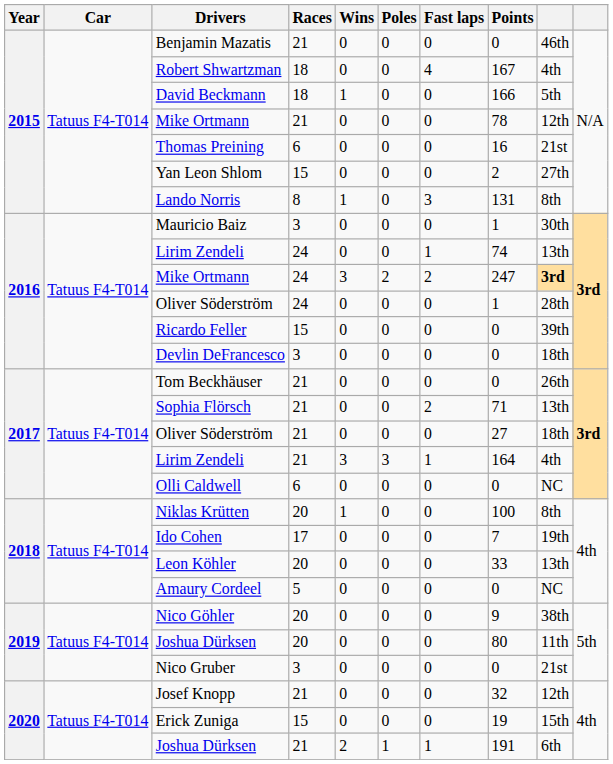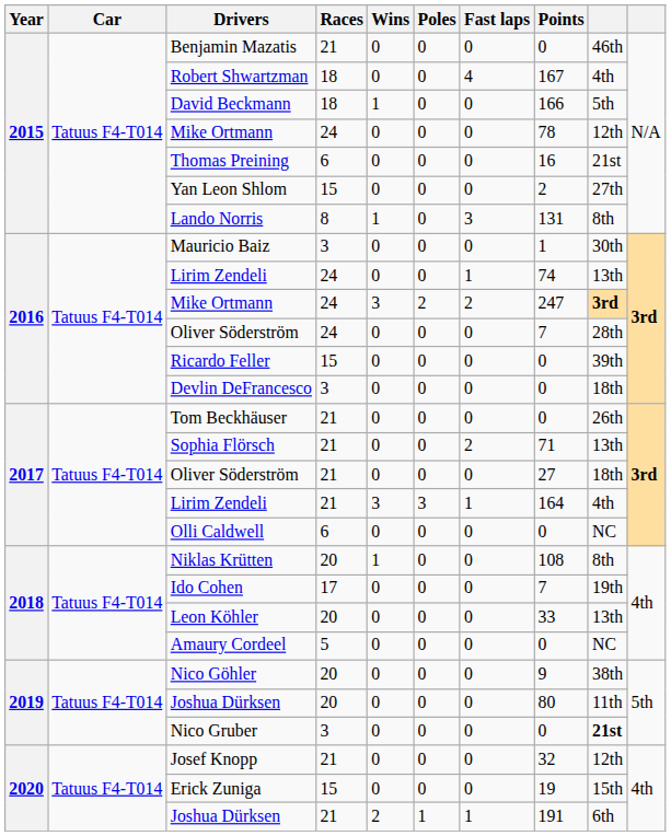2015 / Mike Ortmann | Races: 21 -> 24
2016 / Oliver Söderström | Points: 1 -> 7
Niklas Krütten | Points: 100 -> 108
Nico Gruber | column 9: normal -> bold
